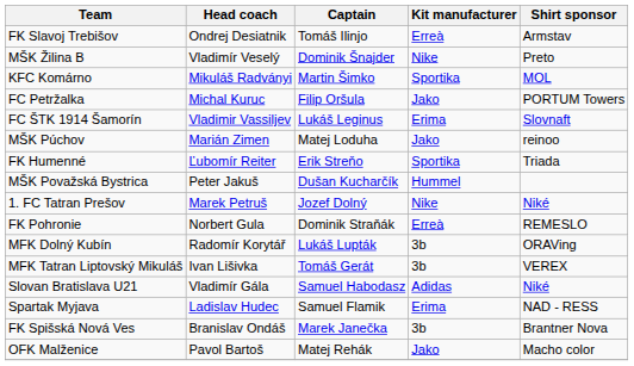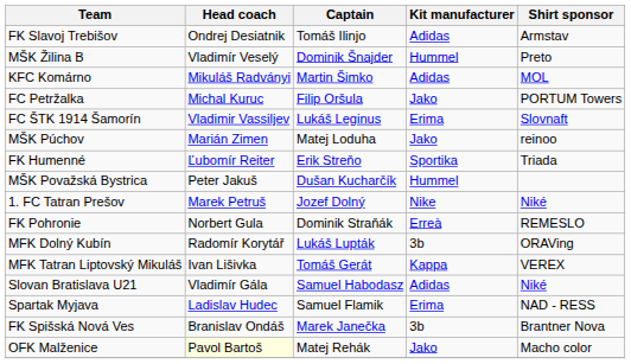FK Slavoj Trebišov | Kit manufacturer: Erreà -> Adidas
MŠK Žilina B | Kit manufacturer: Nike -> Hummel
KFC Komárno | Kit manufacturer: Sportika -> Adidas
MFK Tatran Liptovský Mikuláš | Kit manufacturer: 3b -> Kappa
OFK Malženice | Head coach: no background -> lightyellow background
